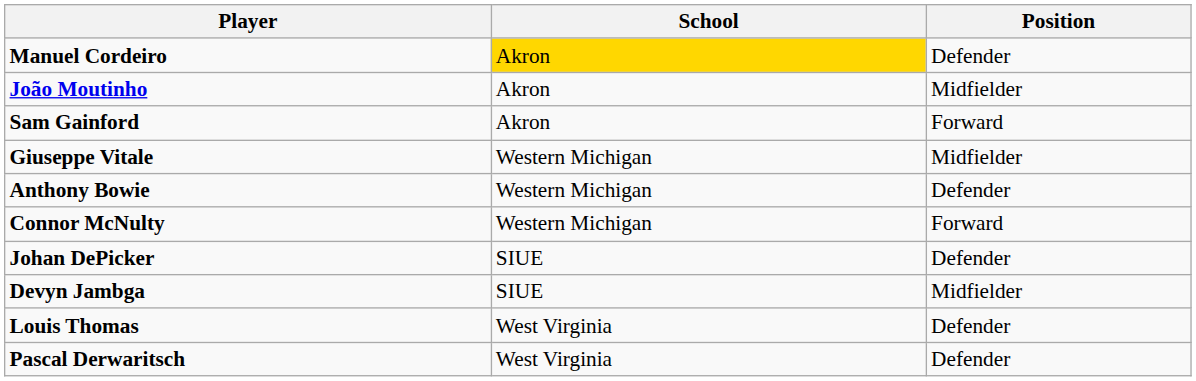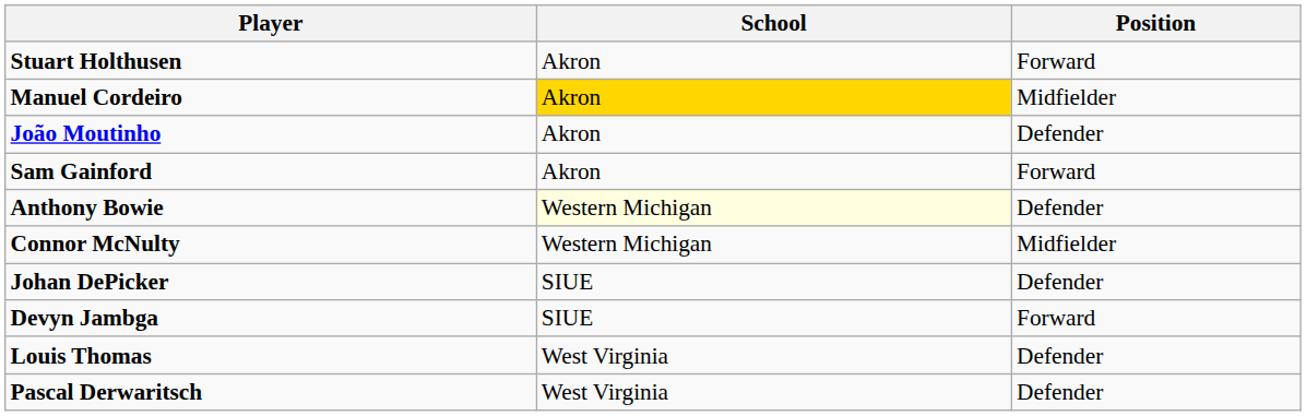+ row: Stuart Holthusen | Akron | Forward
Manuel Cordeiro | Position: Defender -> Midfielder
João Moutinho | Position: Midfielder -> Defender
- row: Giuseppe Vitale | Western Michigan | Midfielder
Anthony Bowie | School: no background -> lightyellow background
Connor McNulty | Position: Forward -> Midfielder
Devyn Jambga | Position: Midfielder -> Forward
